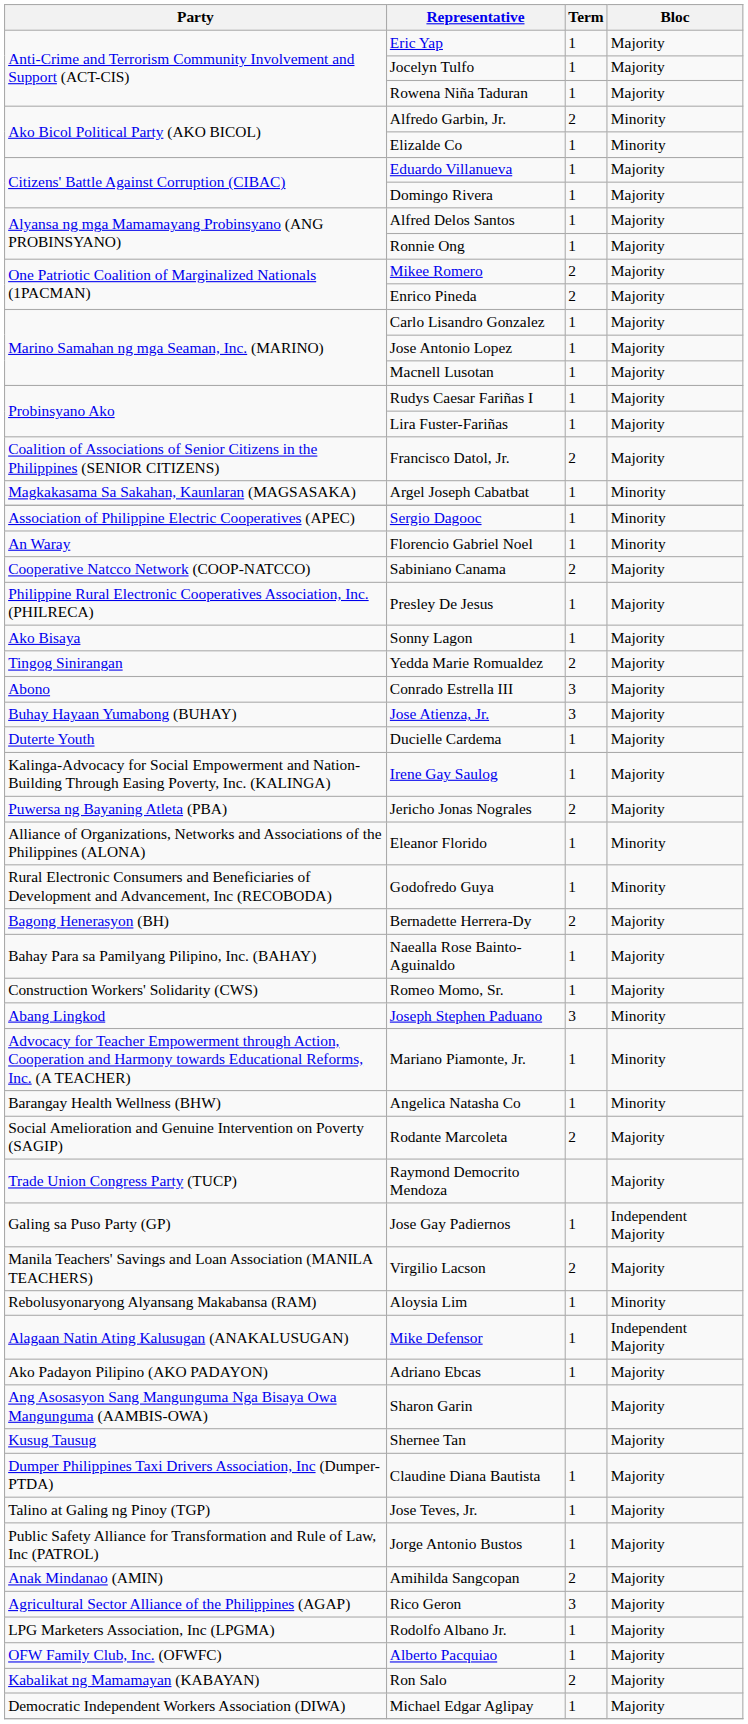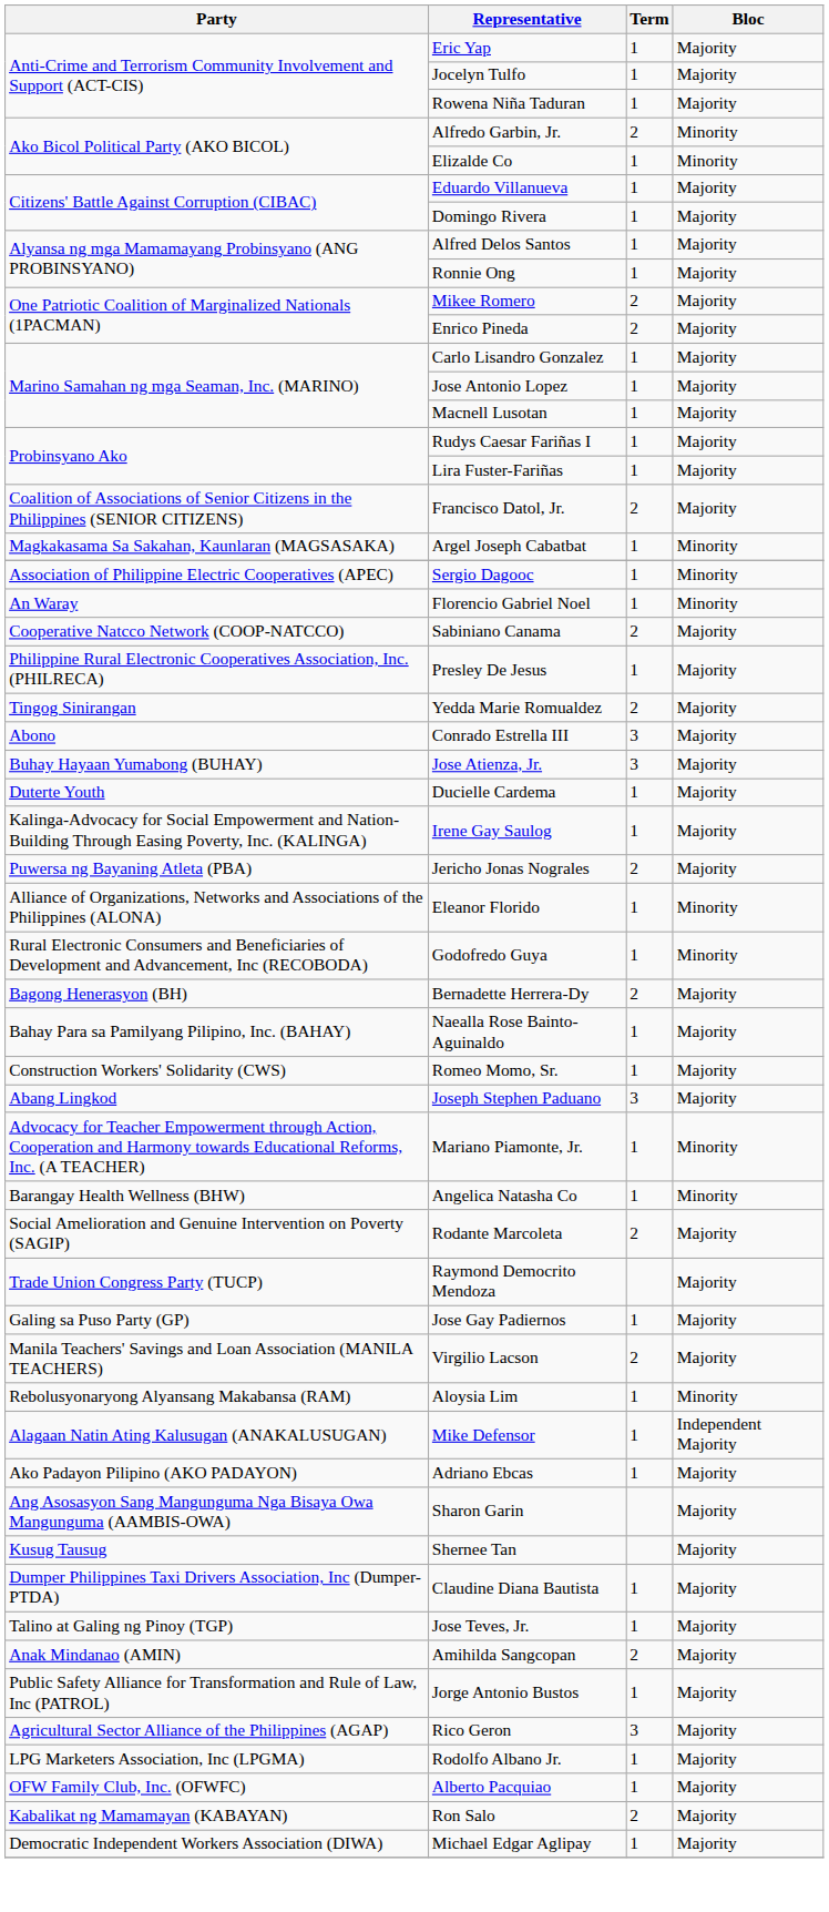- row: Ako Bisaya | Sonny Lagon | 1 | Majority
Joseph Stephen Paduano | Bloc: Minority -> Majority
Jose Gay Padiernos | Bloc: Independent Majority -> Majority
rows swapped: Jorge Antonio Bustos <-> Amihilda Sangcopan
